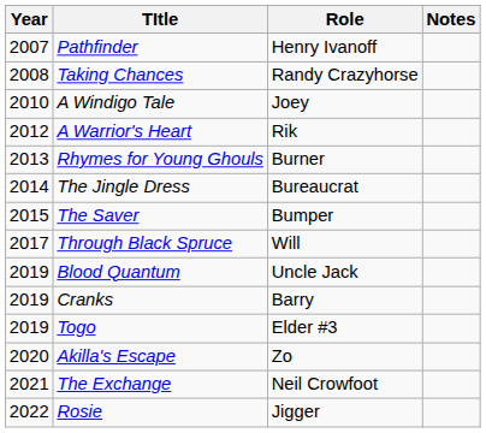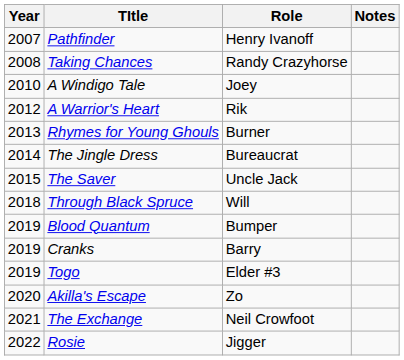The Saver | Role: Bumper -> Uncle Jack
Through Black Spruce | Year: 2017 -> 2018
Blood Quantum | Role: Uncle Jack -> Bumper
